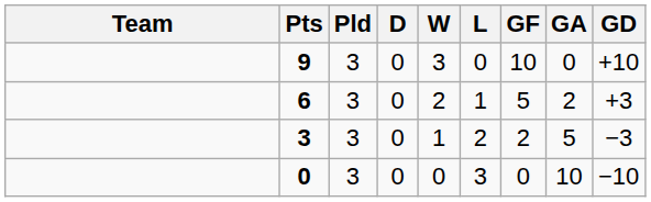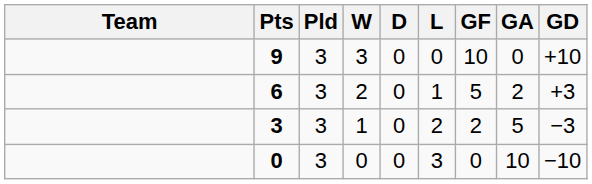columns swapped: W <-> D
